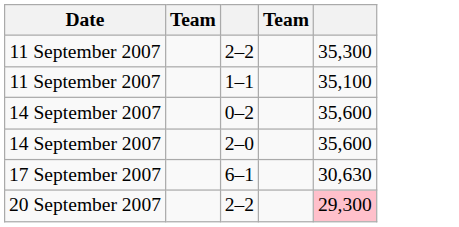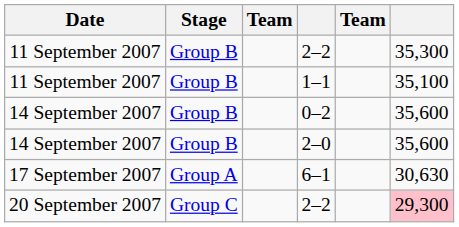+ column: Stage | Group B | Group B | Group B | Group B | Group A | Group C
